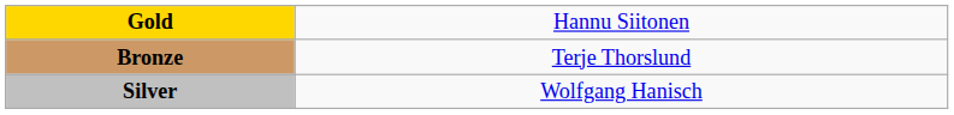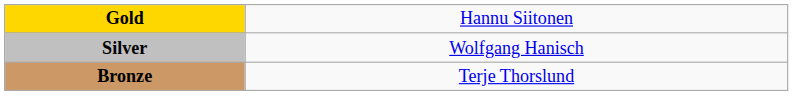rows swapped: Silver <-> Bronze
